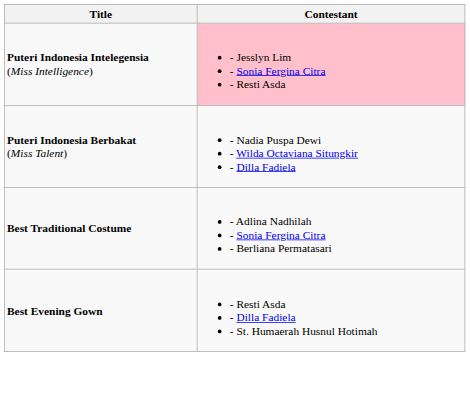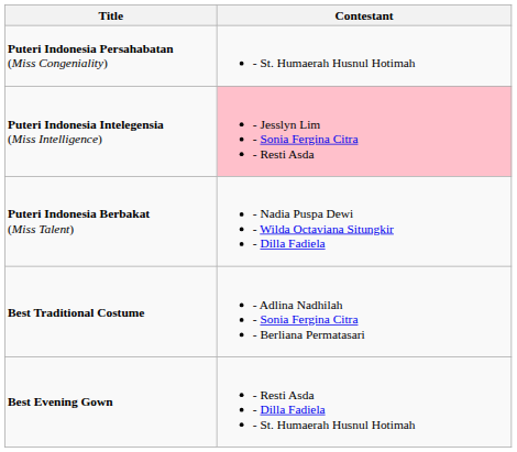+ row: Puteri Indonesia Persahabatan (Miss Congeniality) | - St. Humaerah Husnul Hotimah
